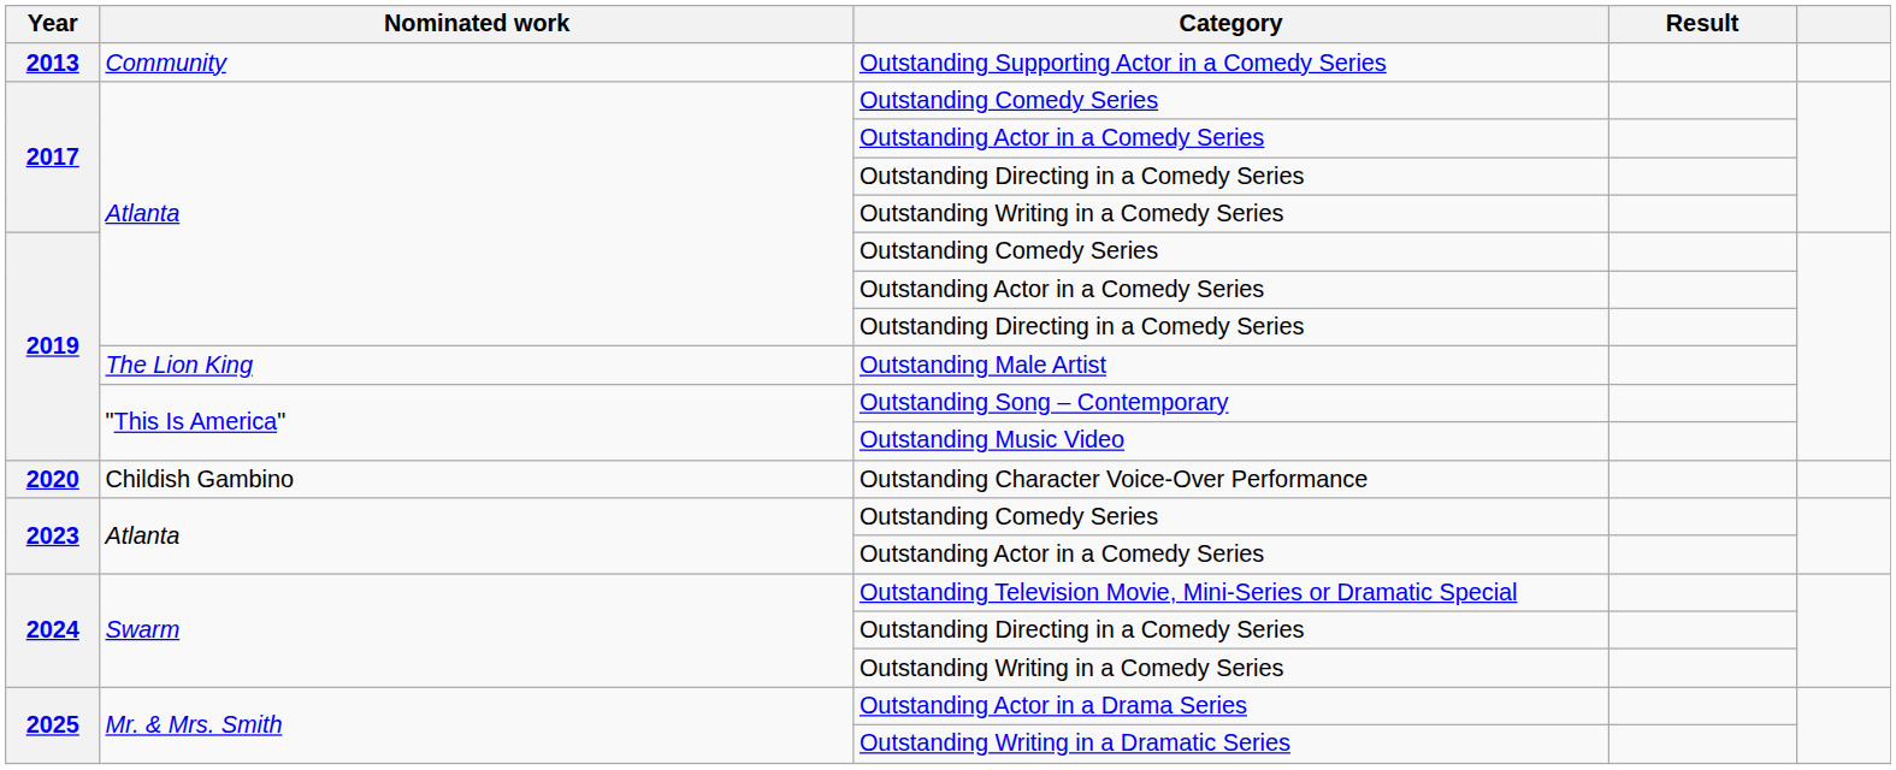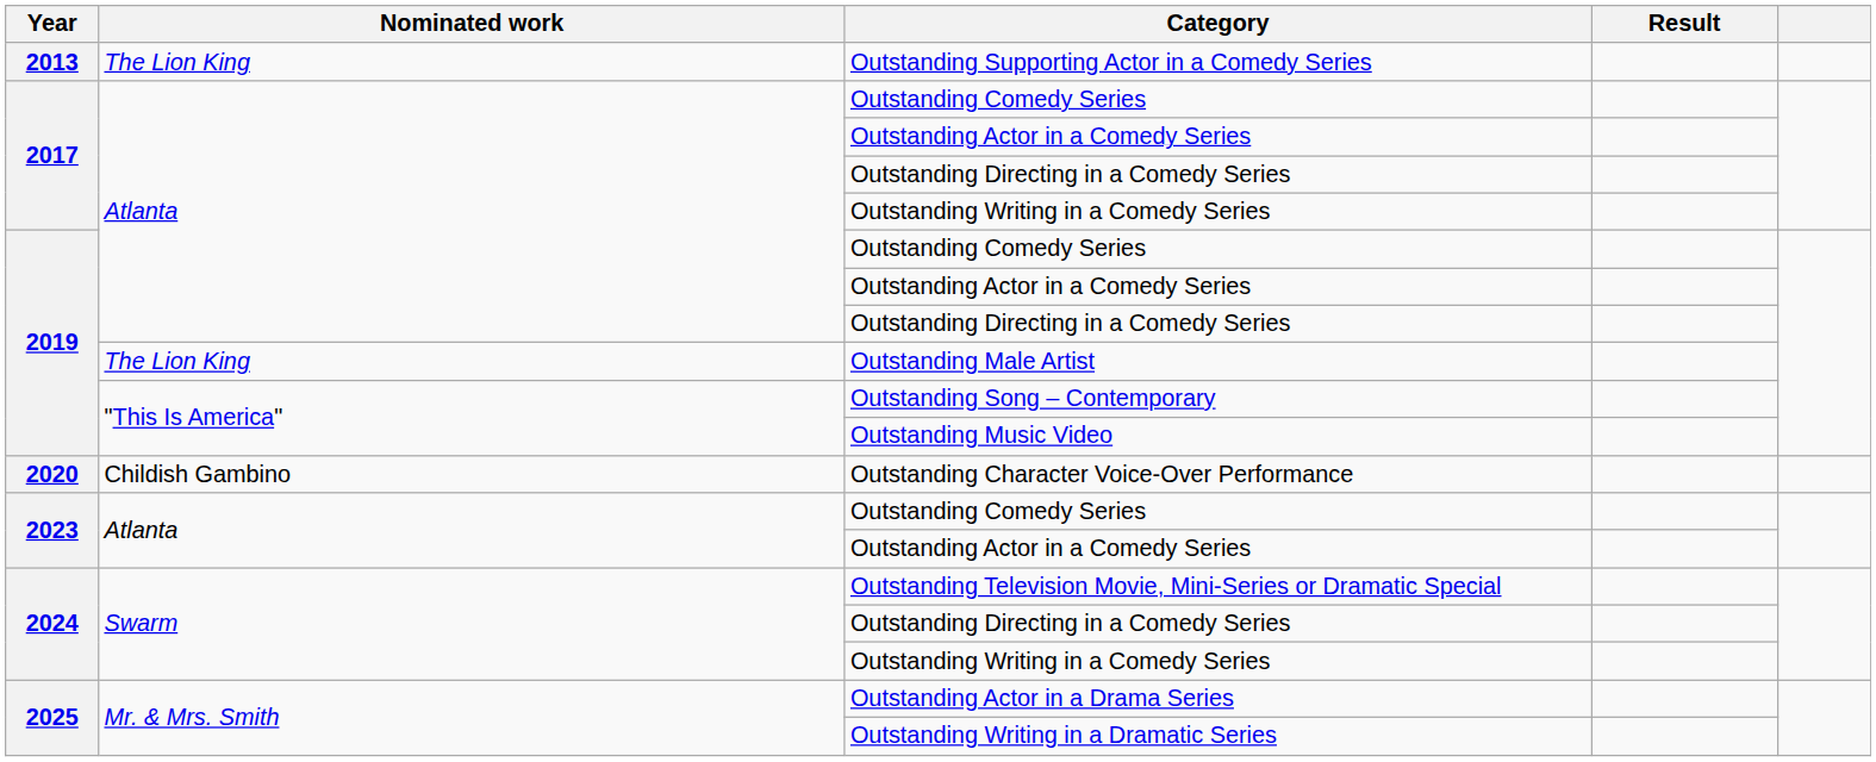Outstanding Supporting Actor in a Comedy Series | Nominated work: Community -> The Lion King
